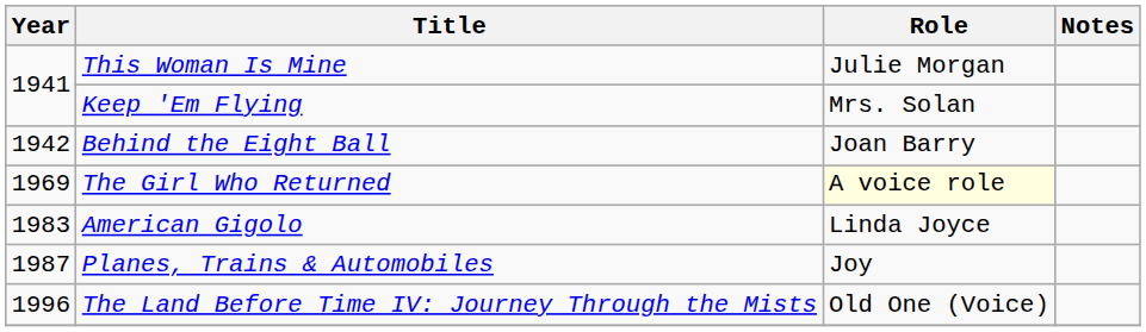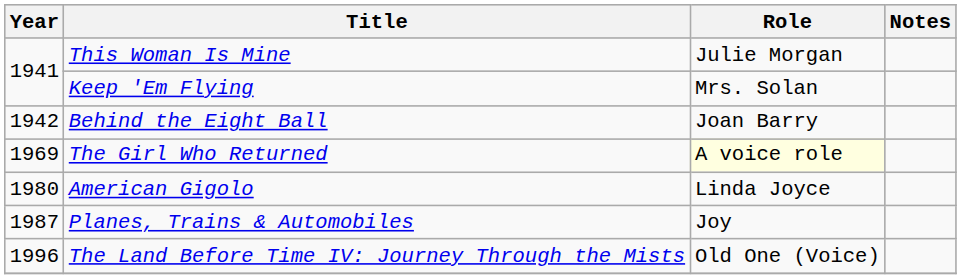American Gigolo | Year: 1983 -> 1980
